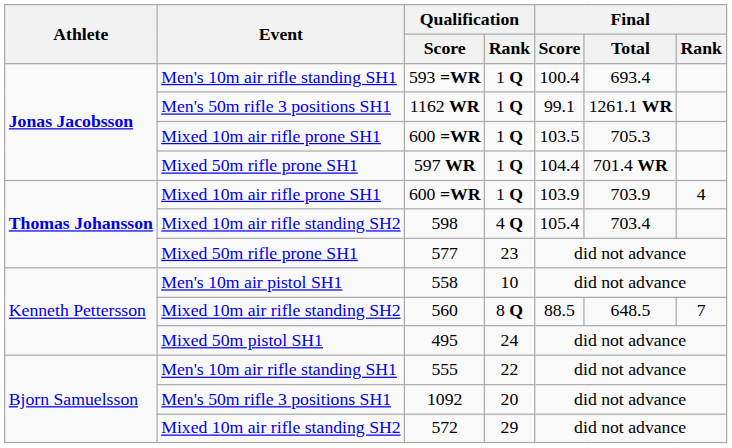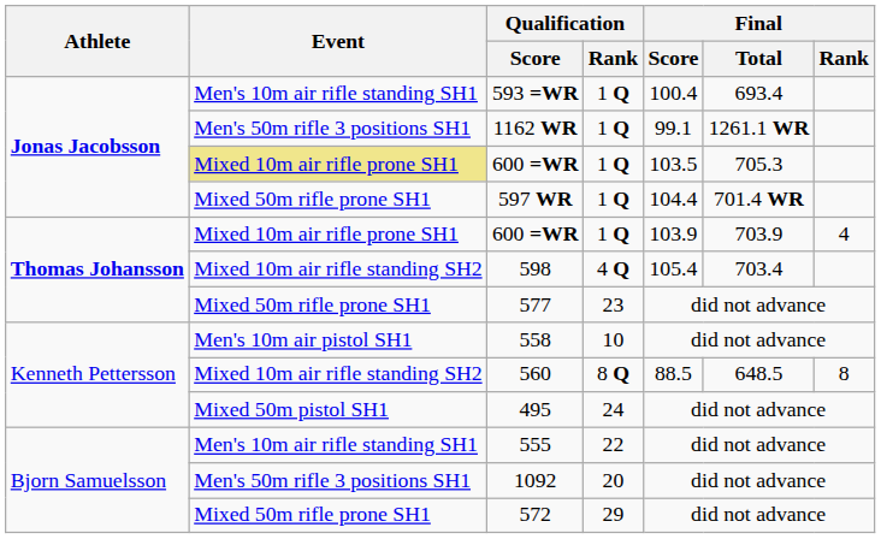Jonas Jacobsson / 600 =WR | Event: no background -> khaki background
560 | Final / Rank: 7 -> 8
572 | Event: Mixed 10m air rifle standing SH2 -> Mixed 50m rifle prone SH1
